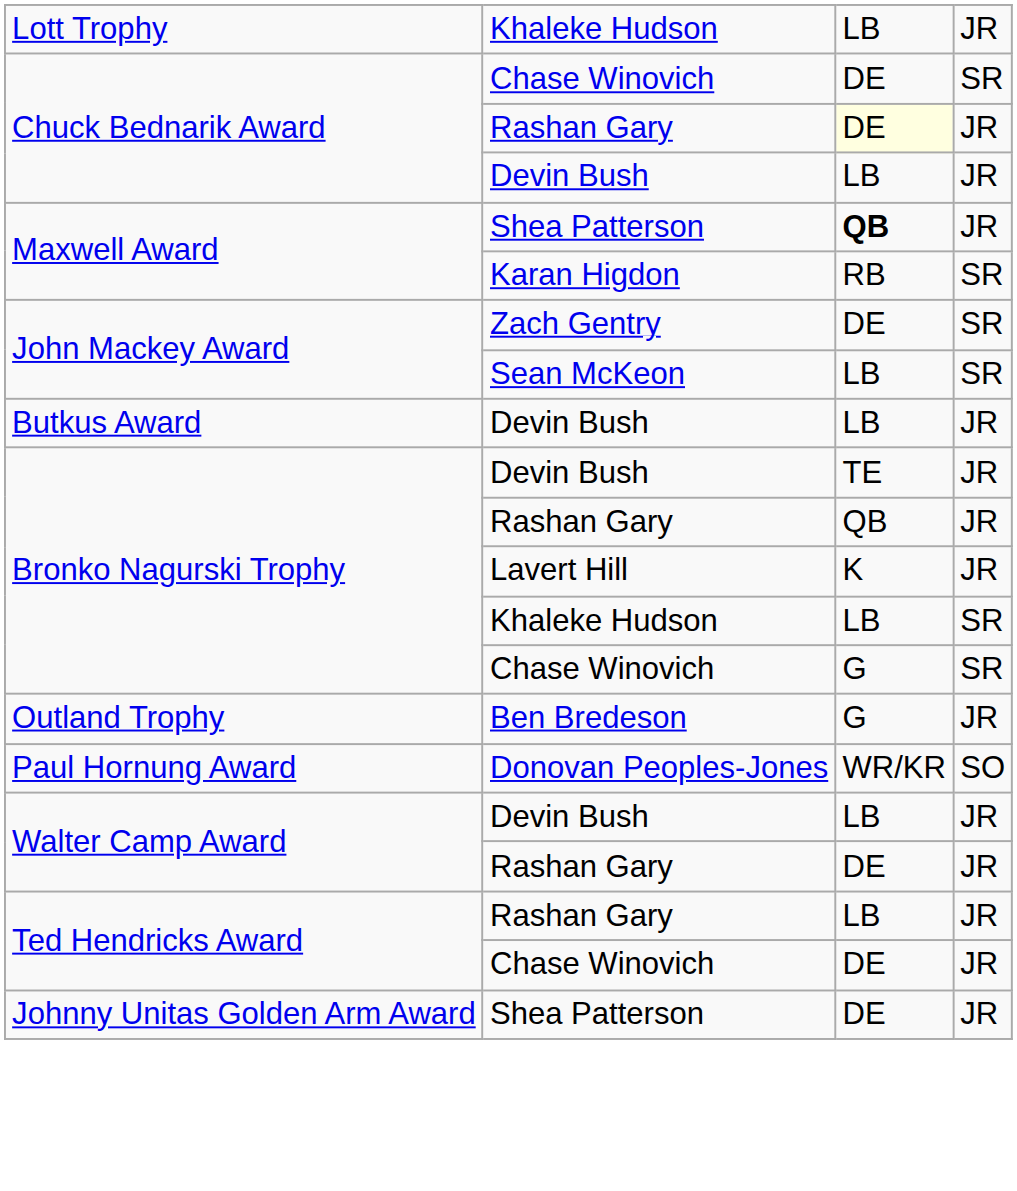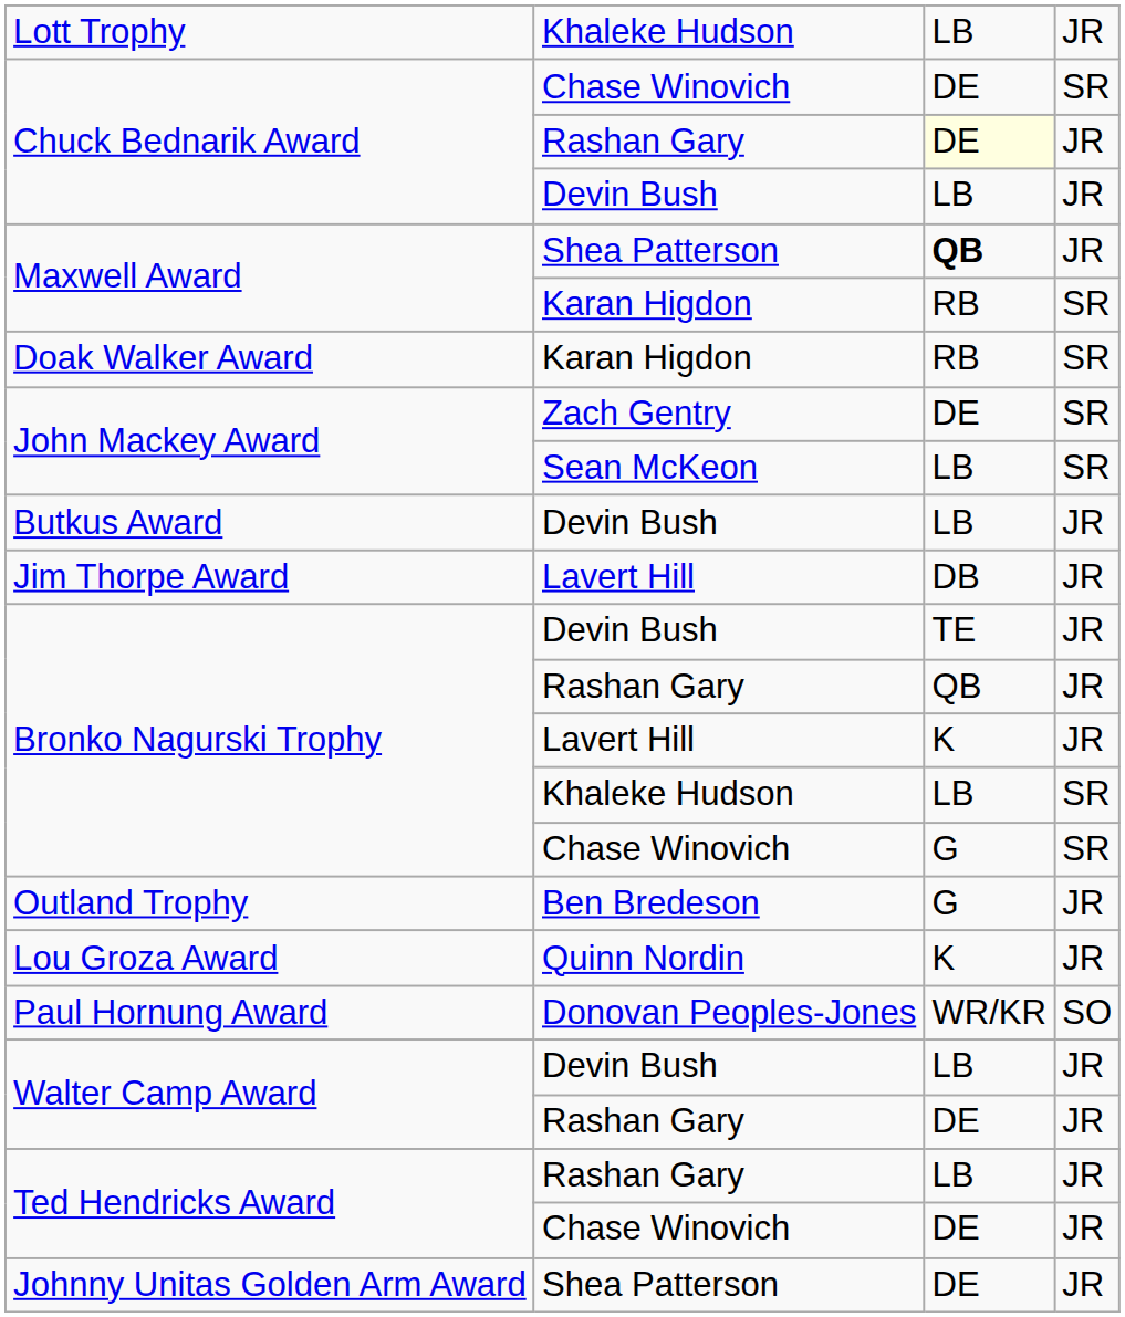+ row: Doak Walker Award | Karan Higdon | RB | SR
+ row: Jim Thorpe Award | Lavert Hill | DB | JR
+ row: Lou Groza Award | Quinn Nordin | K | JR
